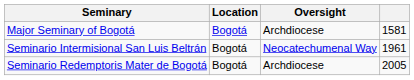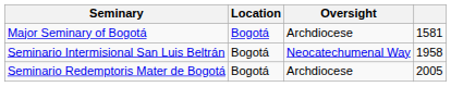Seminario Intermisional San Luis Beltrán | column 4: 1961 -> 1958
